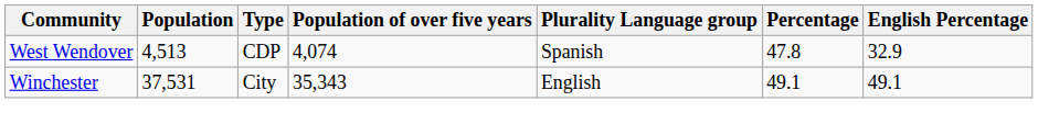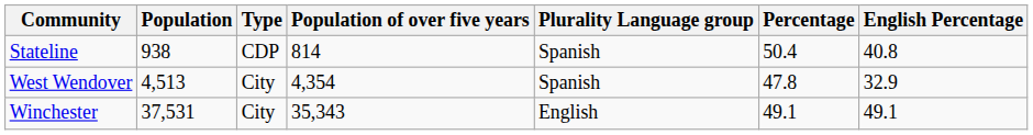+ row: Stateline | 938 | CDP | 814 | Spanish | 50.4 | 40.8
West Wendover | Type: CDP -> City
West Wendover | Population of over five years: 4,074 -> 4,354
